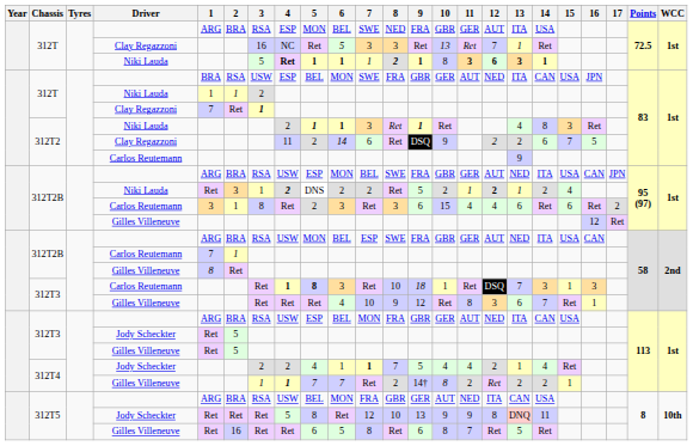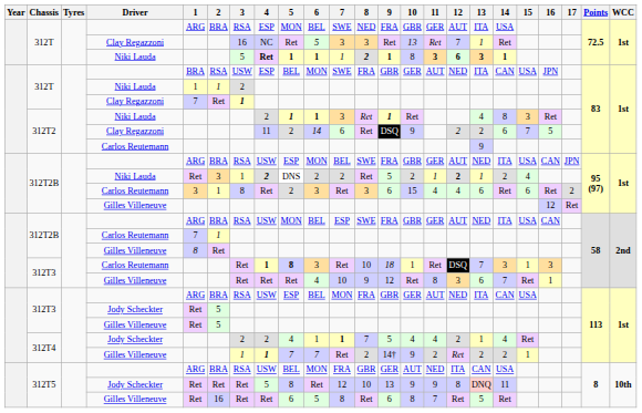312T4 / Gilles Villeneuve | 10: 8 -> 9
